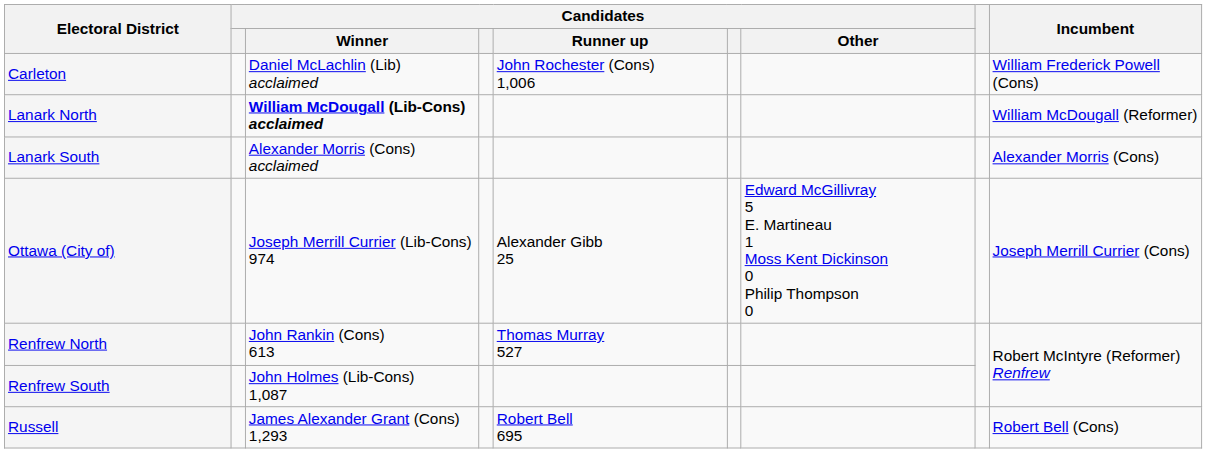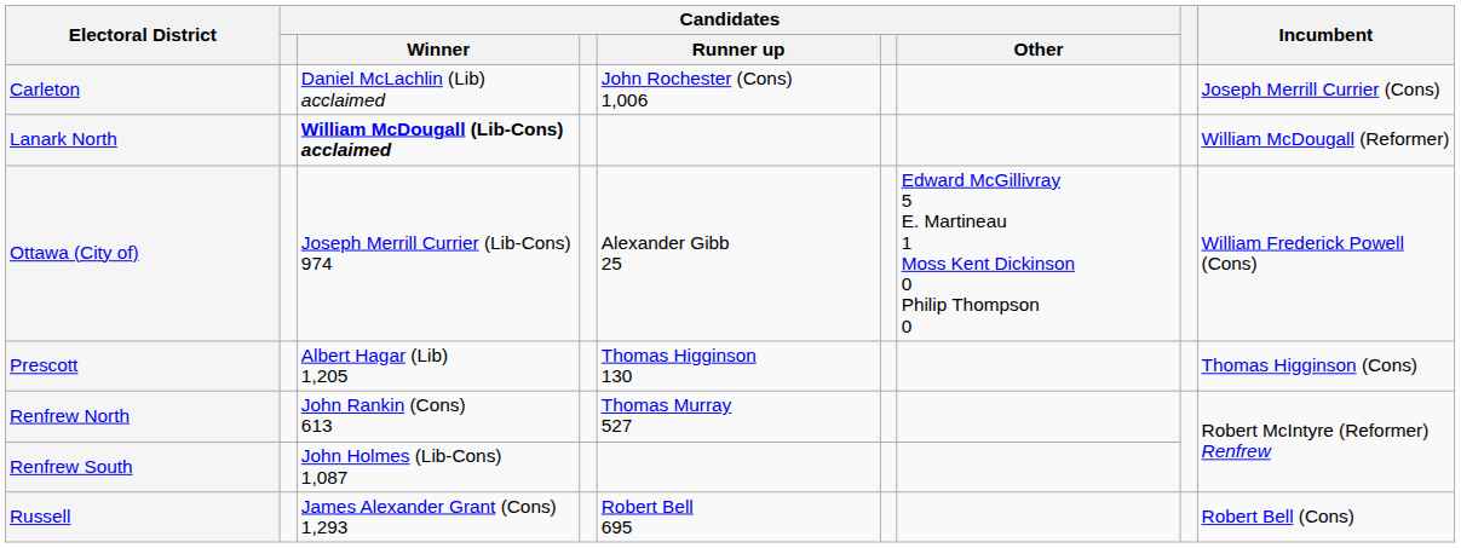Carleton | Incumbent: William Frederick Powell (Cons) -> Joseph Merrill Currier (Cons)
- row: Lanark South | Alexander Morris (Cons) acclaimed | Alexander Morris (Cons)
Ottawa (City of) | Incumbent: Joseph Merrill Currier (Cons) -> William Frederick Powell (Cons)
+ row: Prescott | Albert Hagar (Lib) 1,205 | Thomas Higginson 130 | Thomas Higginson (Cons)
